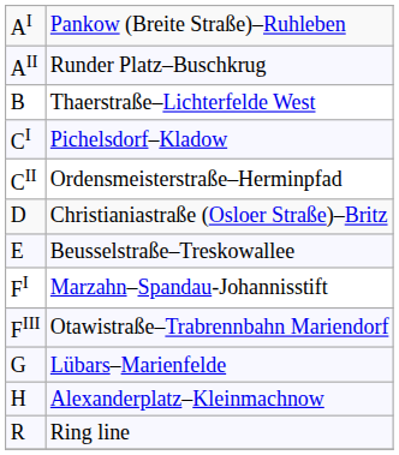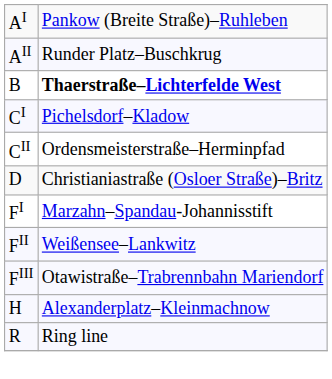B | column 2: normal -> bold
- row: E | Beusselstraße–Treskowallee
+ row: FII | Weißensee–Lankwitz
- row: G | Lübars–Marienfelde
